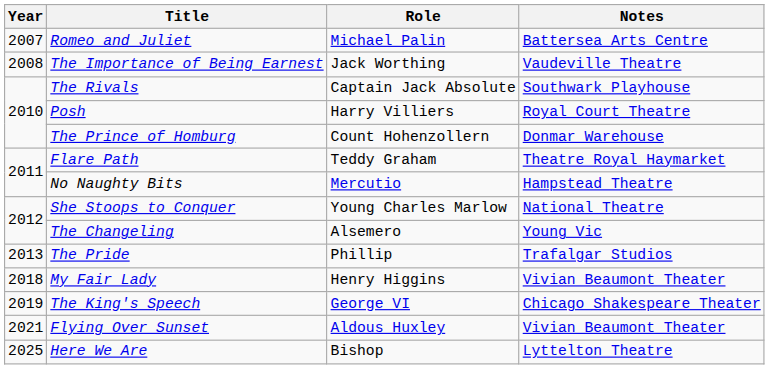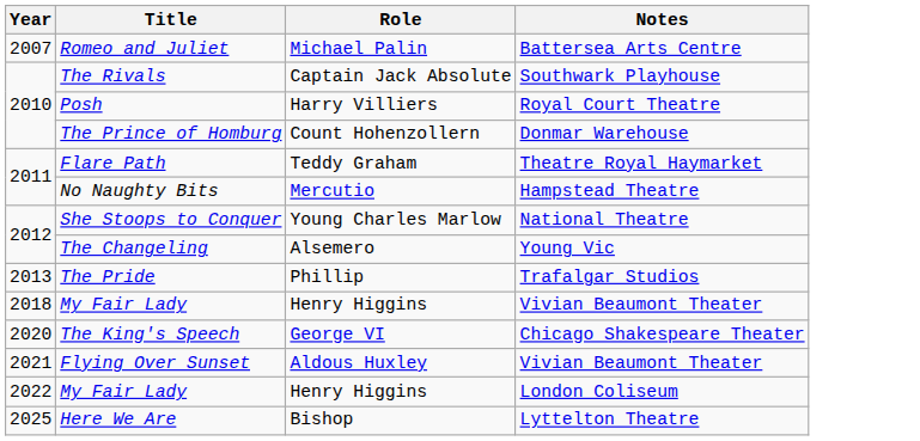- row: 2008 | The Importance of Being Earnest | Jack Worthing | Vaudeville Theatre
The King's Speech | Year: 2019 -> 2020
+ row: 2022 | My Fair Lady | Henry Higgins | London Coliseum
